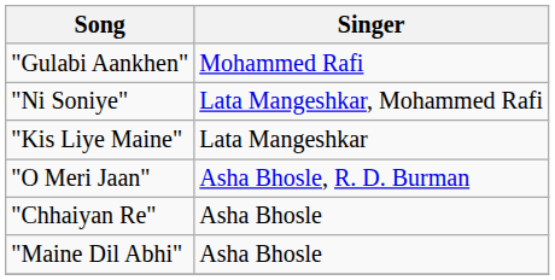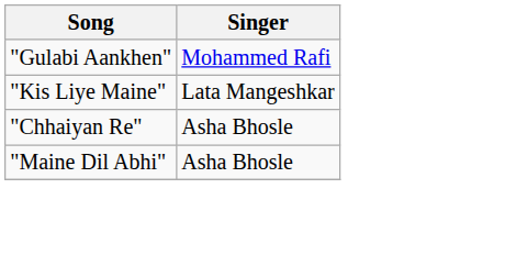- row: "Ni Soniye" | Lata Mangeshkar, Mohammed Rafi
- row: "O Meri Jaan" | Asha Bhosle, R. D. Burman
